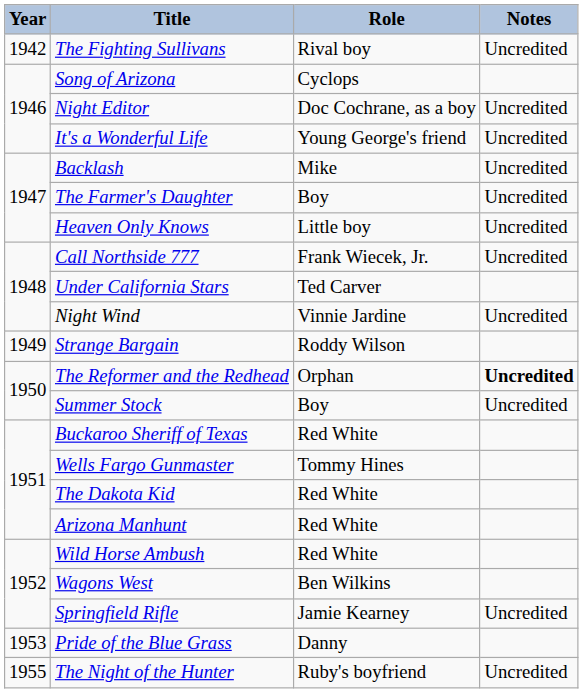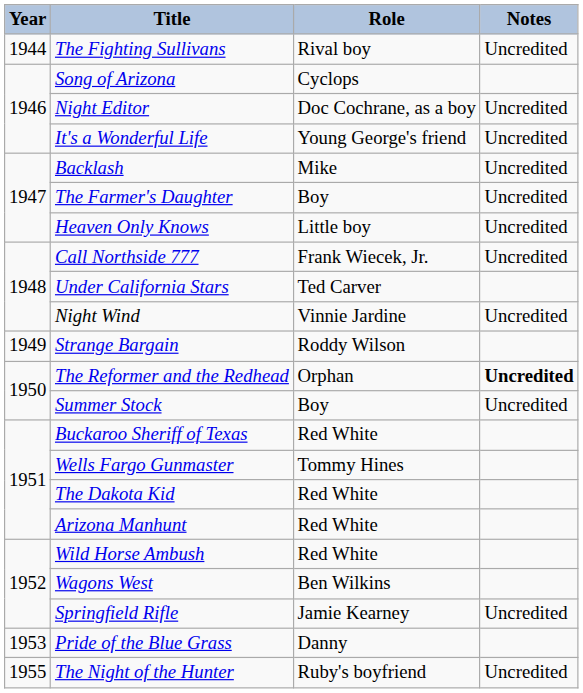The Fighting Sullivans | Year: 1942 -> 1944
